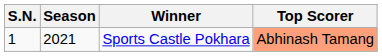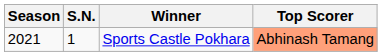columns swapped: S.N. <-> Season
